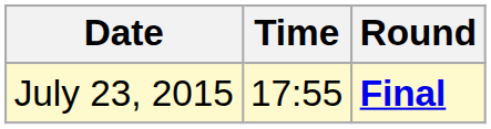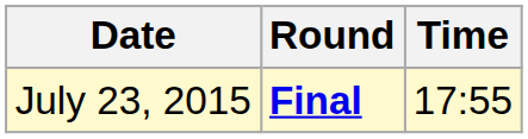columns swapped: Time <-> Round
